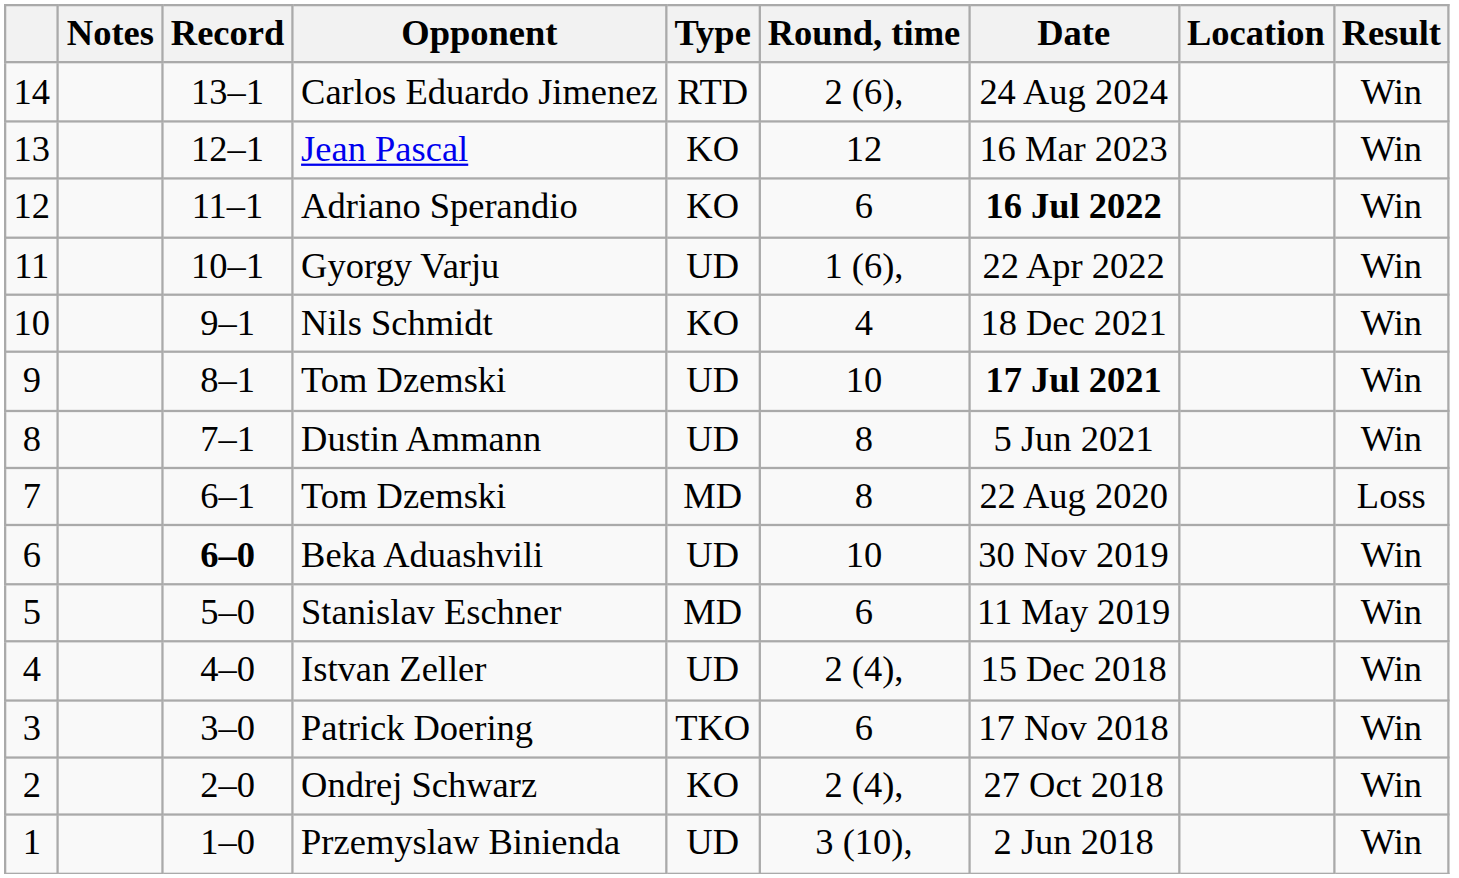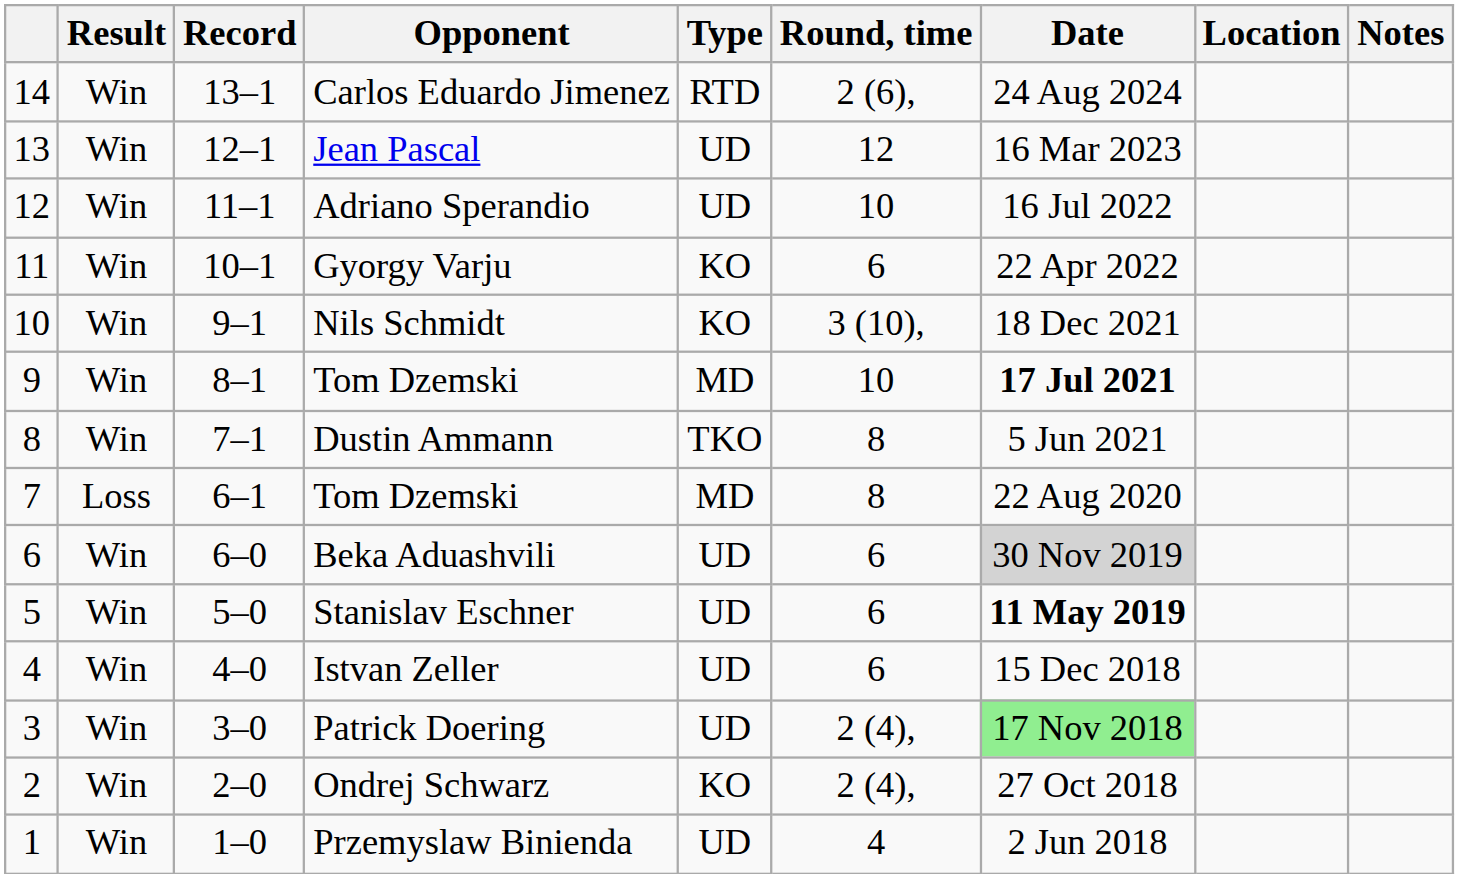columns swapped: Result <-> Notes
Jean Pascal | Type: KO -> UD
Adriano Sperandio | Type: KO -> UD
Adriano Sperandio | Round, time: 6 -> 10
Adriano Sperandio | Date: bold -> normal
Gyorgy Varju | Type: UD -> KO
Gyorgy Varju | Round, time: 1 (6), -> 6
Nils Schmidt | Round, time: 4 -> 3 (10),
9 / Tom Dzemski | Type: UD -> MD
Dustin Ammann | Type: UD -> TKO
Beka Aduashvili | Record: bold -> normal
Beka Aduashvili | Round, time: 10 -> 6
Beka Aduashvili | Date: no background -> lightgrey background
Stanislav Eschner | Type: MD -> UD
Stanislav Eschner | Date: normal -> bold
Istvan Zeller | Round, time: 2 (4), -> 6
Patrick Doering | Type: TKO -> UD
Patrick Doering | Round, time: 6 -> 2 (4),
Patrick Doering | Date: no background -> lightgreen background
Przemyslaw Binienda | Round, time: 3 (10), -> 4
